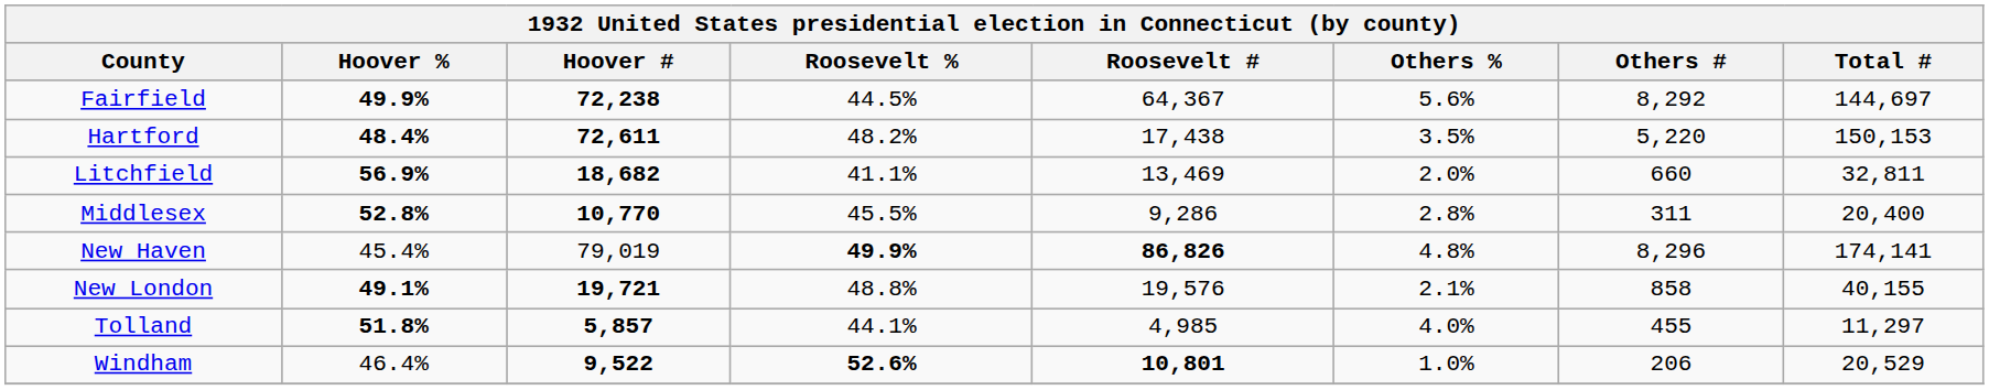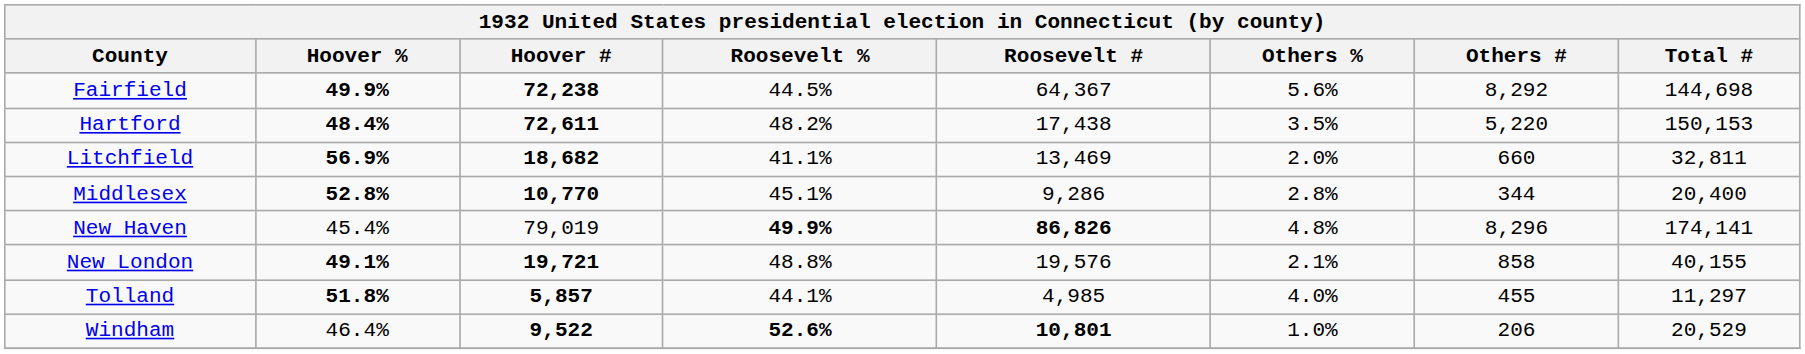Fairfield | Total #: 144,697 -> 144,698
Middlesex | Roosevelt %: 45.5% -> 45.1%
Middlesex | Others #: 311 -> 344
